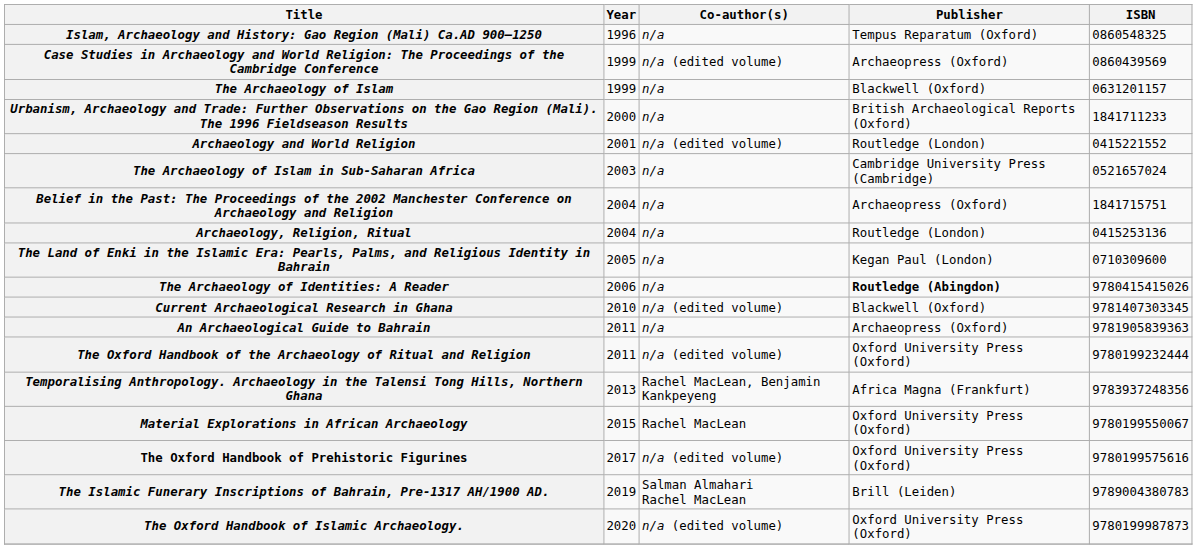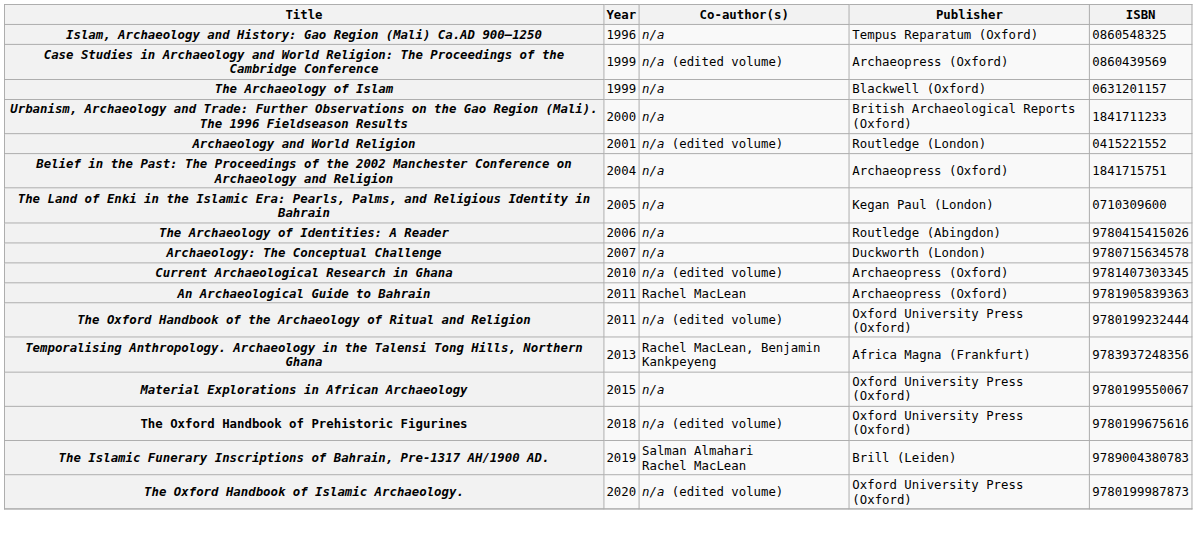- row: The Archaeology of Islam in Sub-Saharan Africa | 2003 | n/a | Cambridge University Press (Cambridge) | 0521657024
- row: Archaeology, Religion, Ritual | 2004 | n/a | Routledge (London) | 0415253136
The Archaeology of Identities: A Reader | Publisher: bold -> normal
+ row: Archaeology: The Conceptual Challenge | 2007 | n/a | Duckworth (London) | 9780715634578
Current Archaeological Research in Ghana | Publisher: Blackwell (Oxford) -> Archaeopress (Oxford)
An Archaeological Guide to Bahrain | Co-author(s): n/a -> Rachel MacLean
Material Explorations in African Archaeology | Co-author(s): Rachel MacLean -> n/a
The Oxford Handbook of Prehistoric Figurines | Year: 2017 -> 2018
The Oxford Handbook of Prehistoric Figurines | ISBN: 9780199575616 -> 9780199675616
